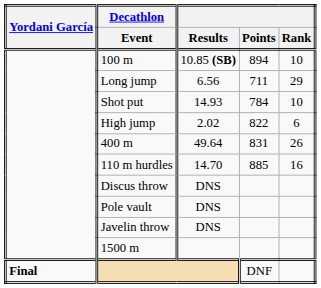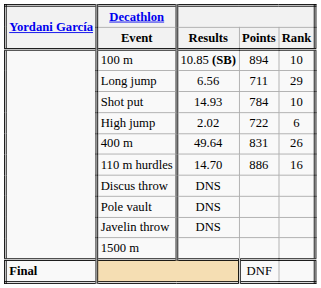High jump | Points: 822 -> 722
110 m hurdles | Points: 885 -> 886
